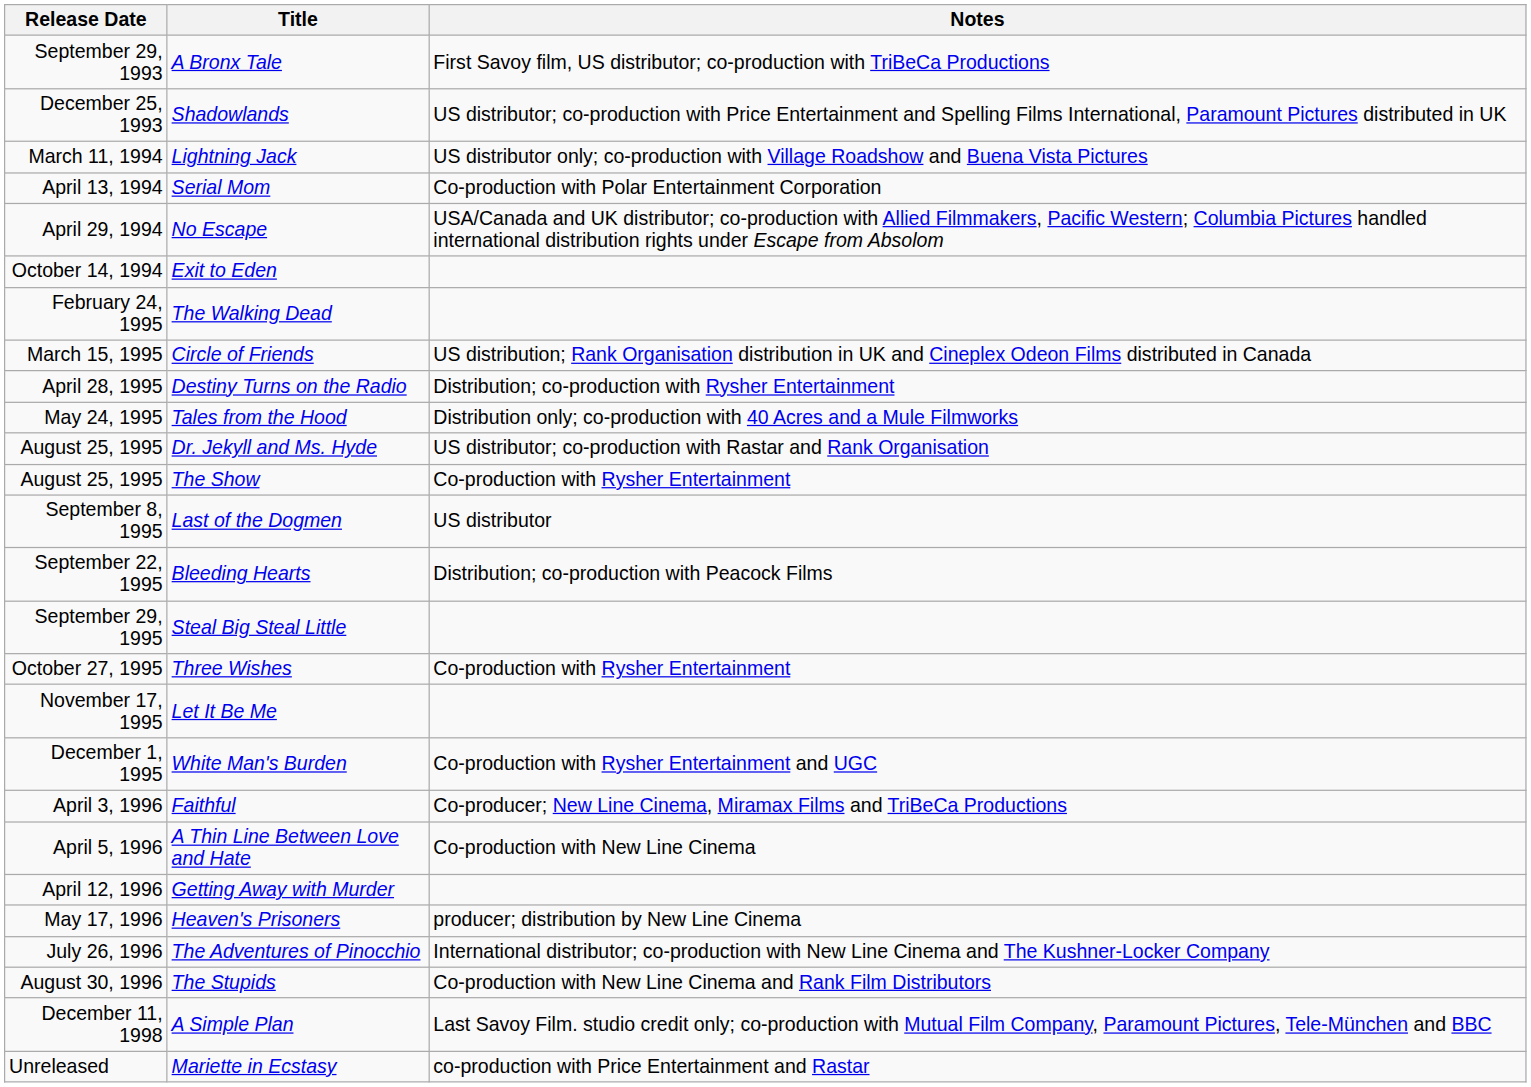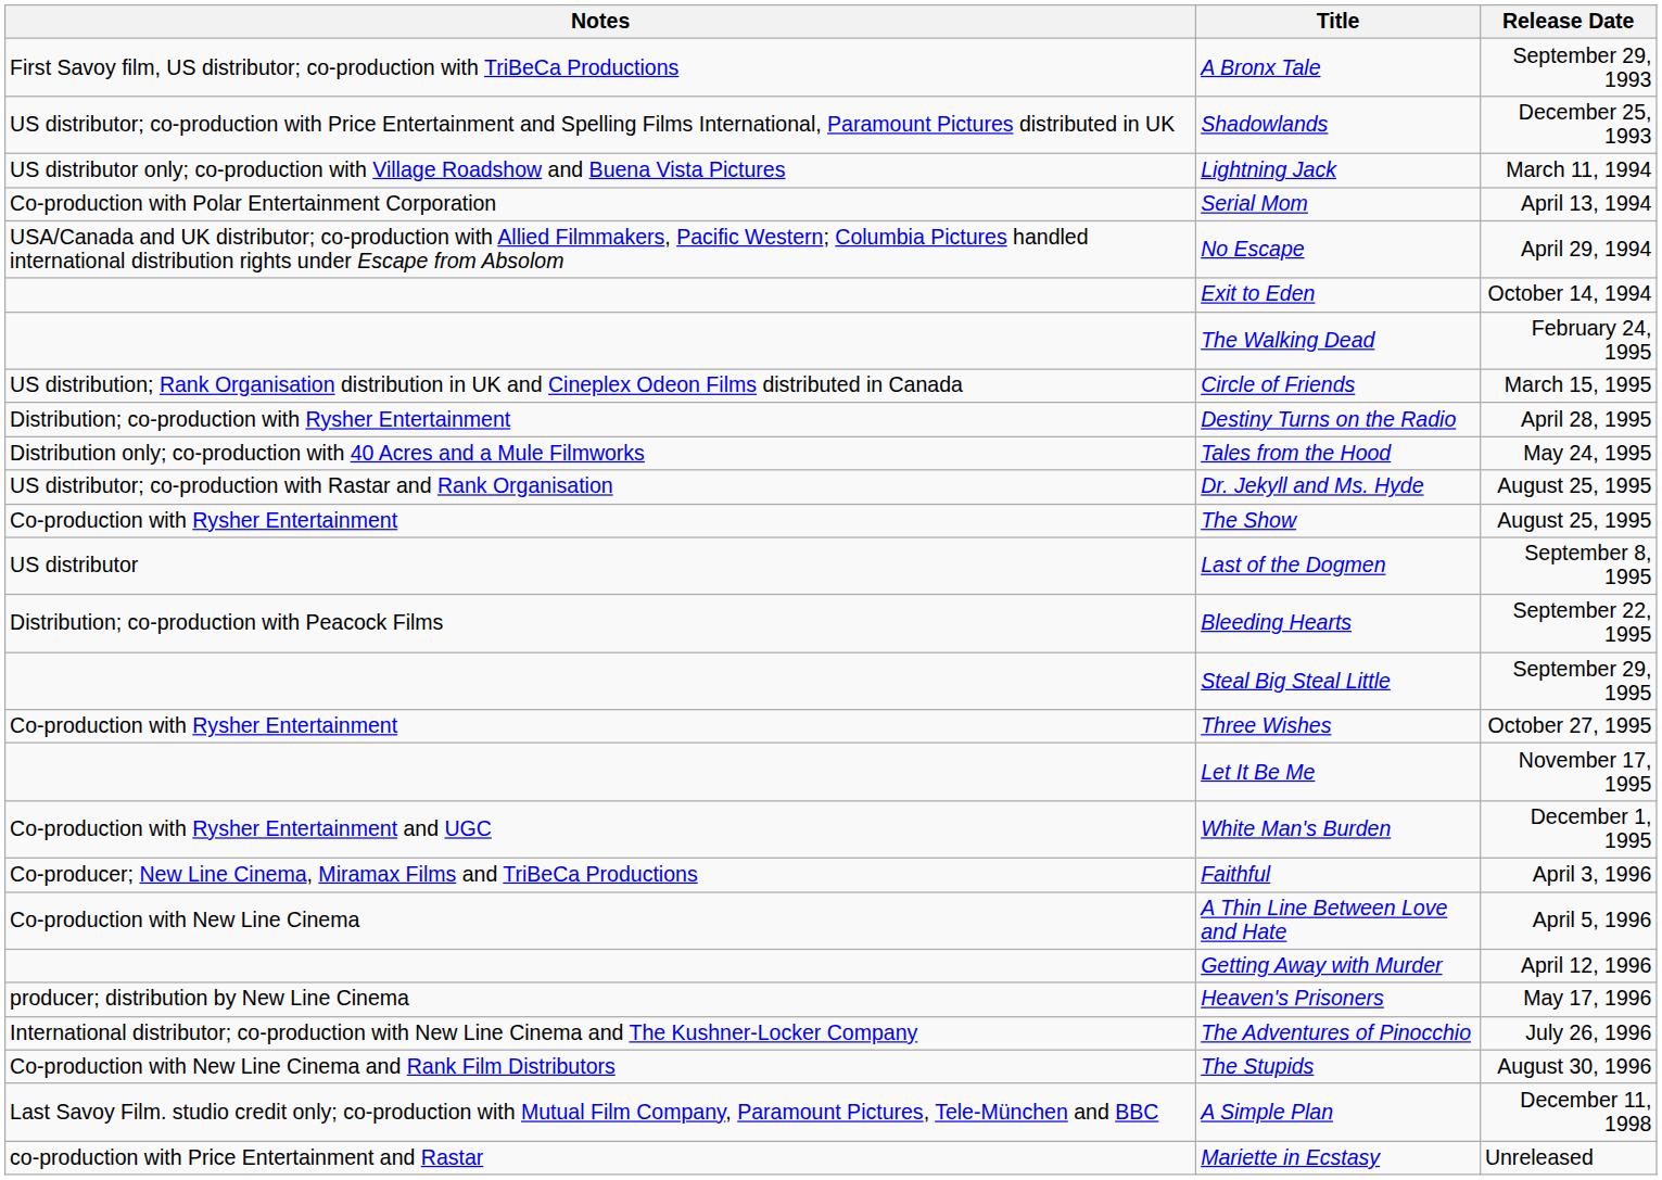columns swapped: Release Date <-> Notes
